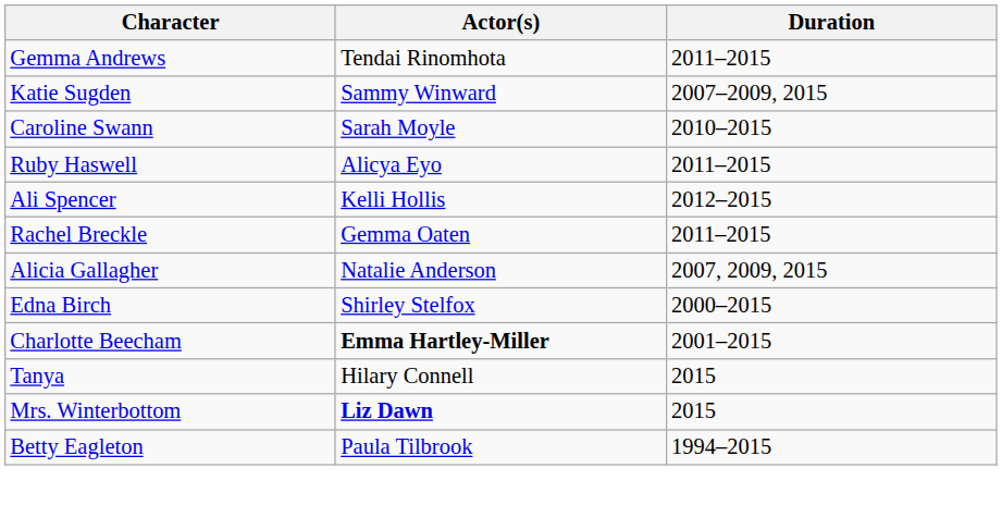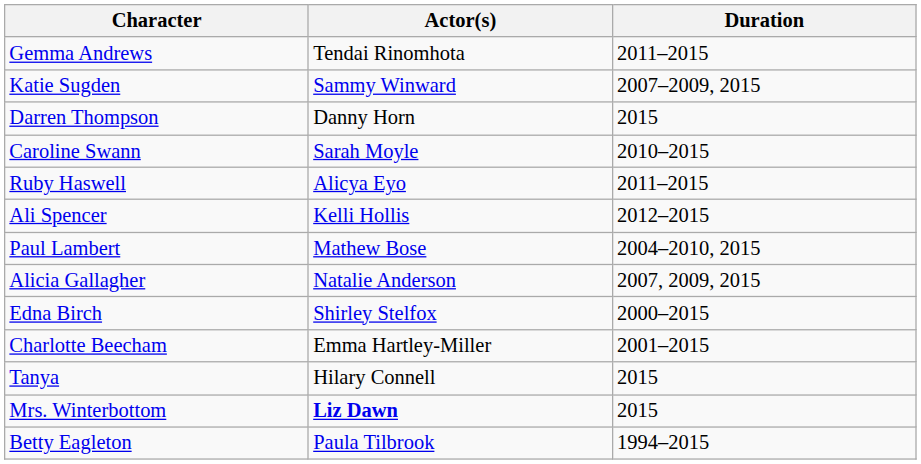+ row: Darren Thompson | Danny Horn | 2015
- row: Rachel Breckle | Gemma Oaten | 2011–2015
+ row: Paul Lambert | Mathew Bose | 2004–2010, 2015
Charlotte Beecham | Actor(s): bold -> normal
